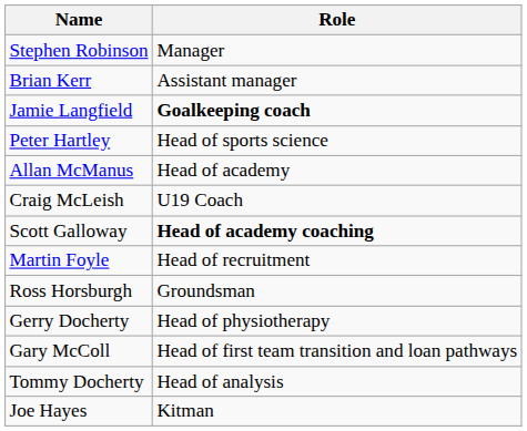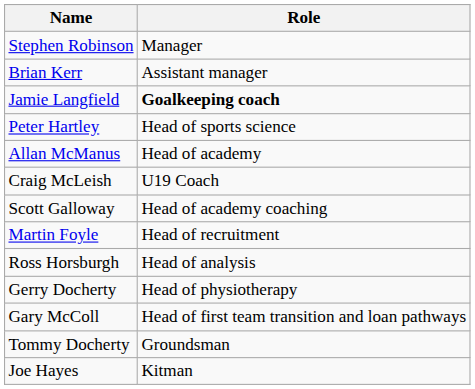Scott Galloway | Role: bold -> normal
Ross Horsburgh | Role: Groundsman -> Head of analysis
Tommy Docherty | Role: Head of analysis -> Groundsman
